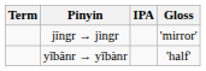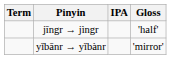jīngr → jìngr | Gloss: 'mirror' -> 'half'
yǐbānr → yǐbànr | Gloss: 'half' -> 'mirror'
